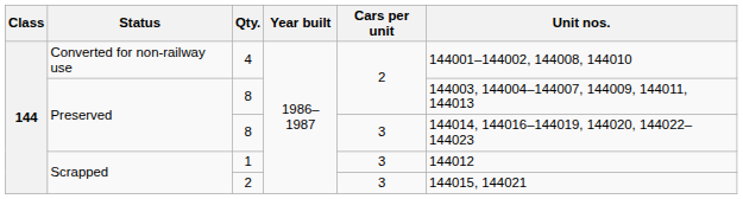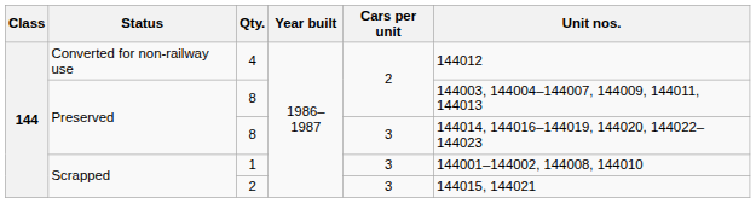4 | Unit nos.: 144001–144002, 144008, 144010 -> 144012
1 | Unit nos.: 144012 -> 144001–144002, 144008, 144010
